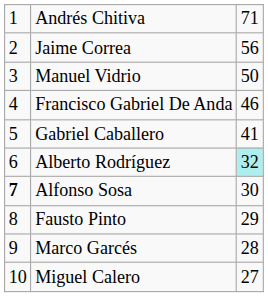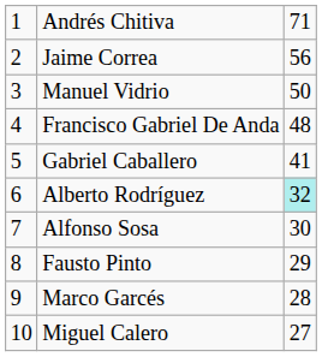Francisco Gabriel De Anda | column 3: 46 -> 48
Alfonso Sosa | column 1: bold -> normal
